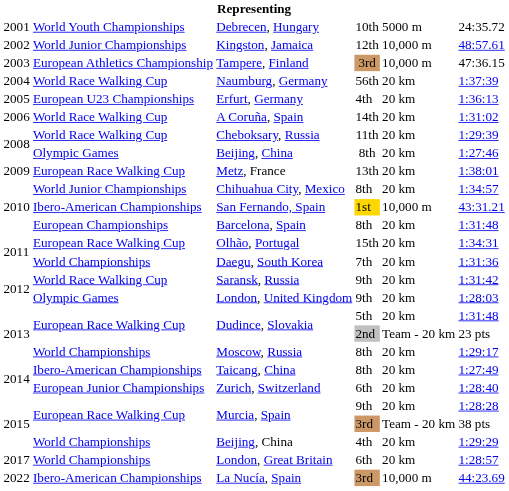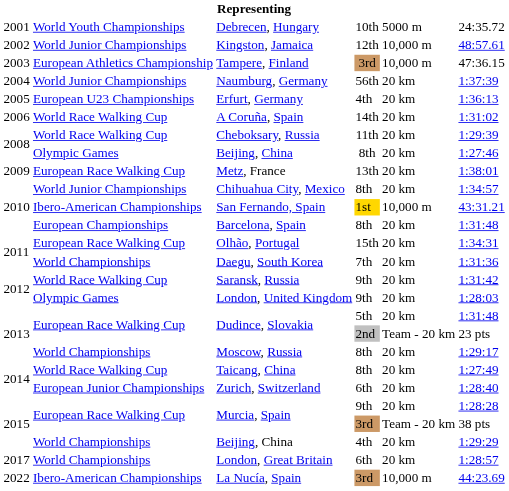Naumburg, Germany | column 2: World Race Walking Cup -> World Junior Championships
Taicang, China | column 2: Ibero-American Championships -> World Race Walking Cup
